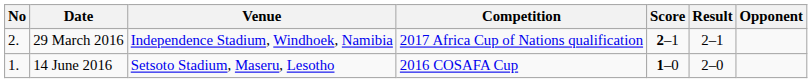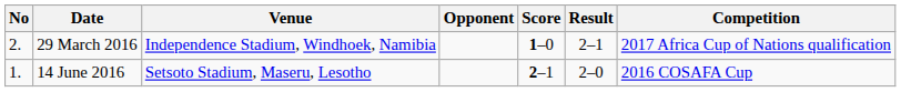columns swapped: Opponent <-> Competition
29 March 2016 | Score: 2–1 -> 1–0
14 June 2016 | Score: 1–0 -> 2–1
